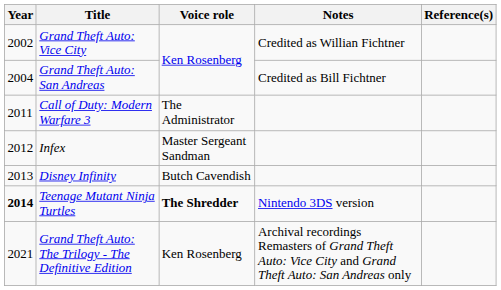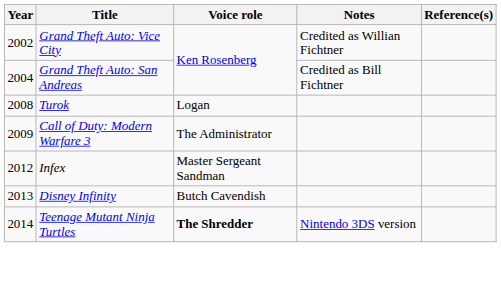+ row: 2008 | Turok | Logan
Call of Duty: Modern Warfare 3 | Year: 2011 -> 2009
Teenage Mutant Ninja Turtles | Year: bold -> normal
- row: 2021 | Grand Theft Auto: The Trilogy - The Definitive Edition | Ken Rosenberg | Archival recordings Remasters of Grand Theft Auto: Vice City and Grand Theft Auto: San Andreas only
